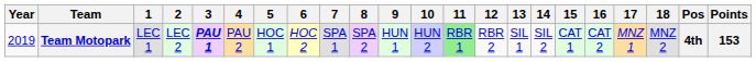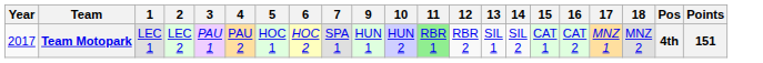- column: 8 | SPA 2
Team Motopark | Year: 2019 -> 2017
Team Motopark | 3: bold -> normal
Team Motopark | Points: 153 -> 151
